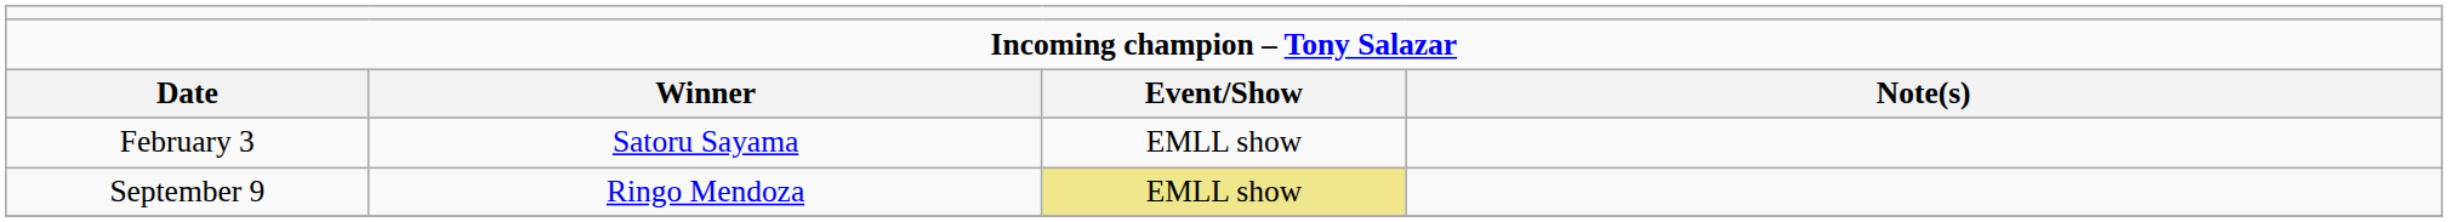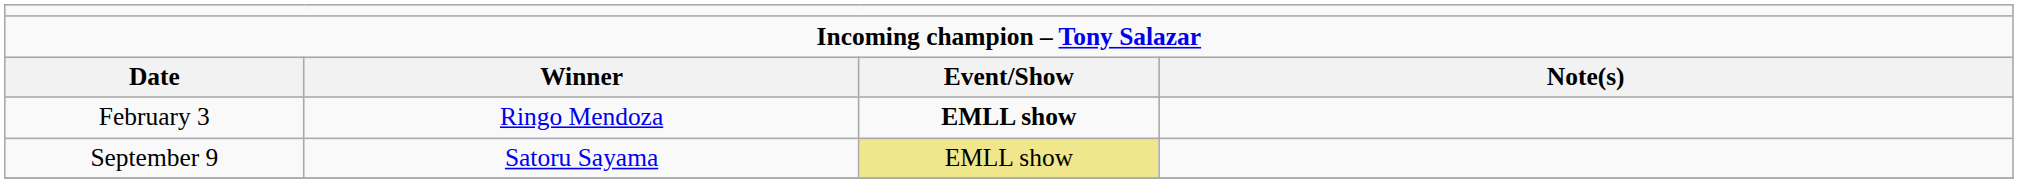February 3 | column 2: Satoru Sayama -> Ringo Mendoza
February 3 | column 3: normal -> bold
September 9 | column 2: Ringo Mendoza -> Satoru Sayama
